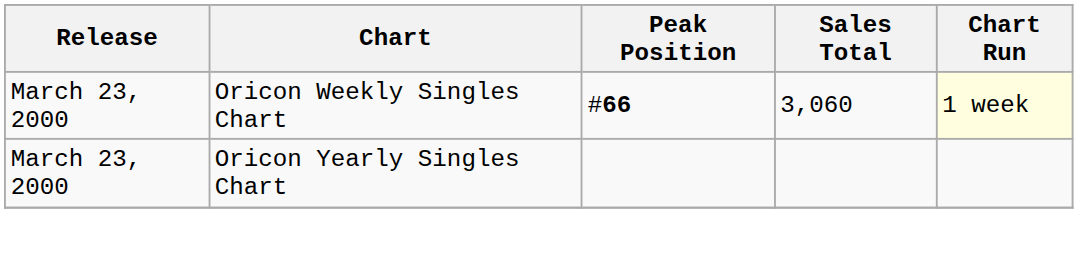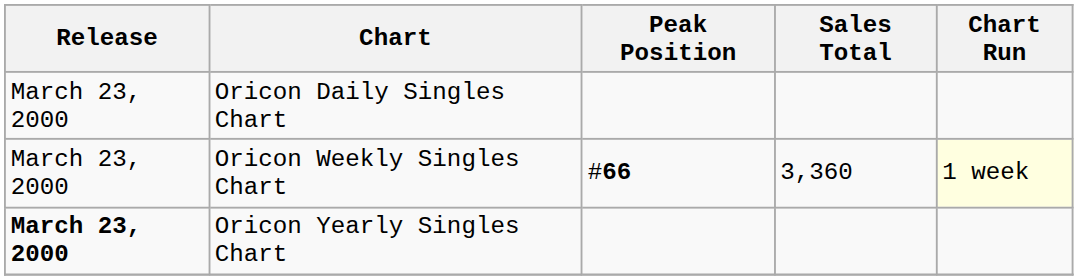+ row: March 23, 2000 | Oricon Daily Singles Chart
Oricon Weekly Singles Chart | Sales Total: 3,060 -> 3,360
Oricon Yearly Singles Chart | Release: normal -> bold
